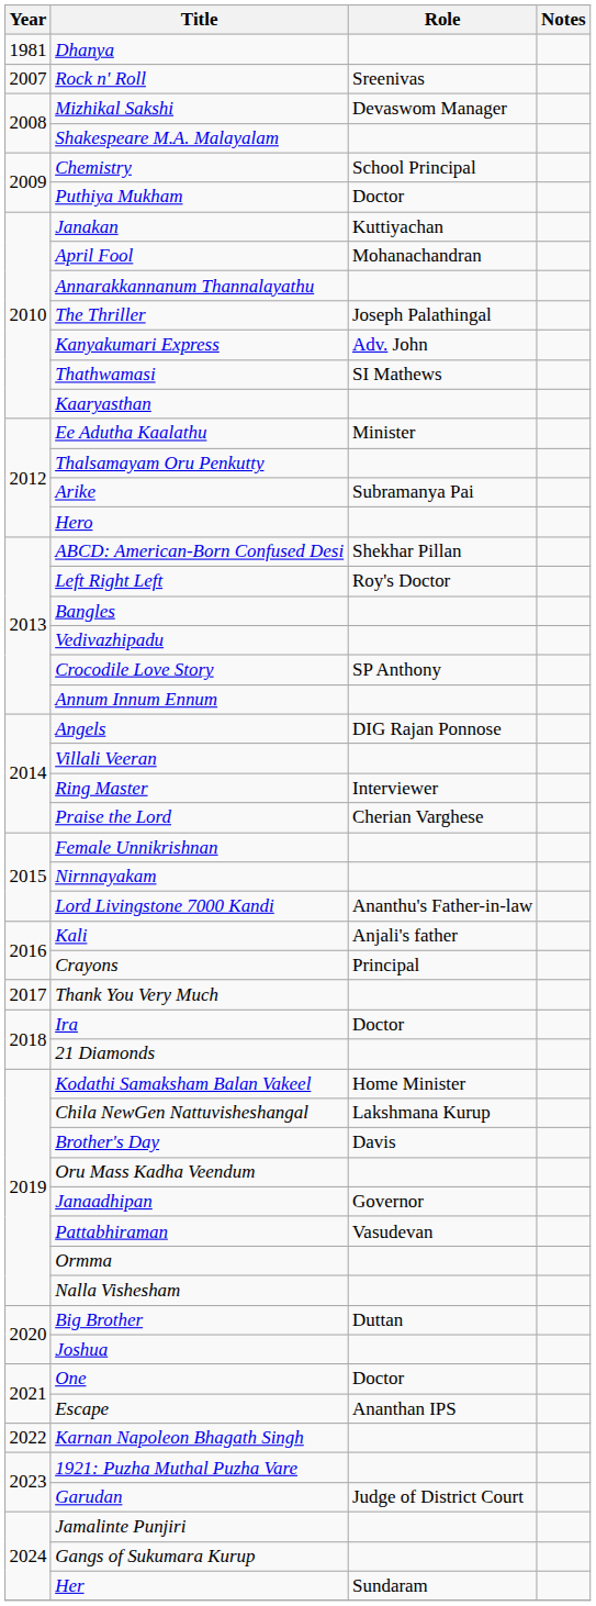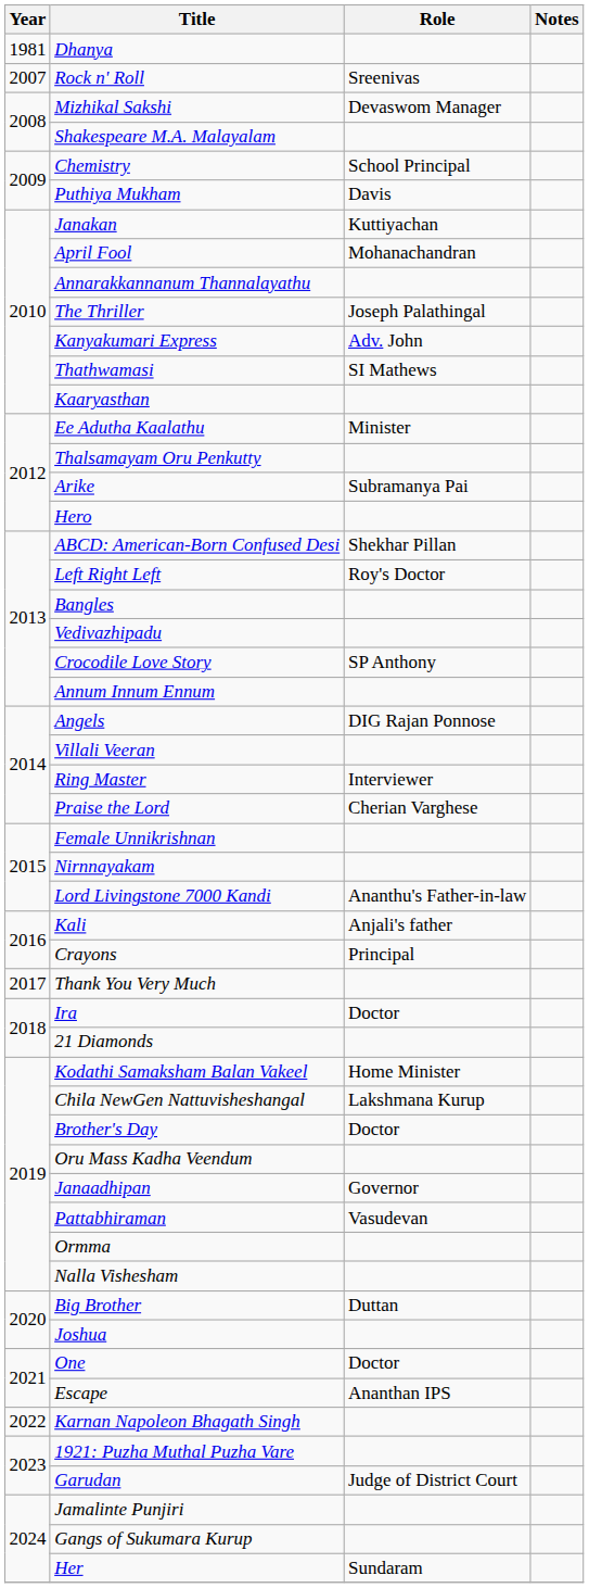Puthiya Mukham | Role: Doctor -> Davis
Brother's Day | Role: Davis -> Doctor
